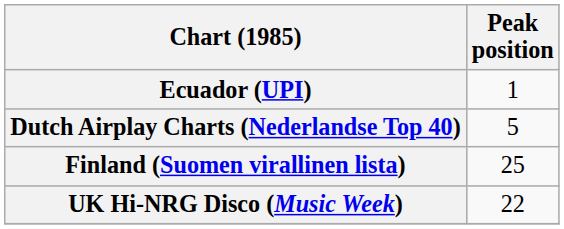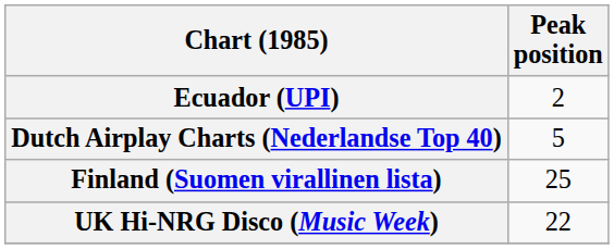Ecuador (UPI) | Peak position: 1 -> 2
